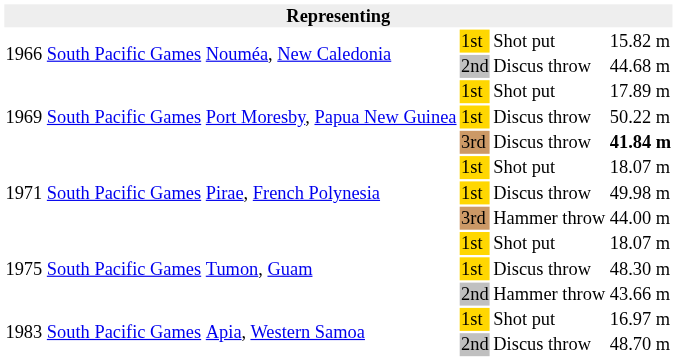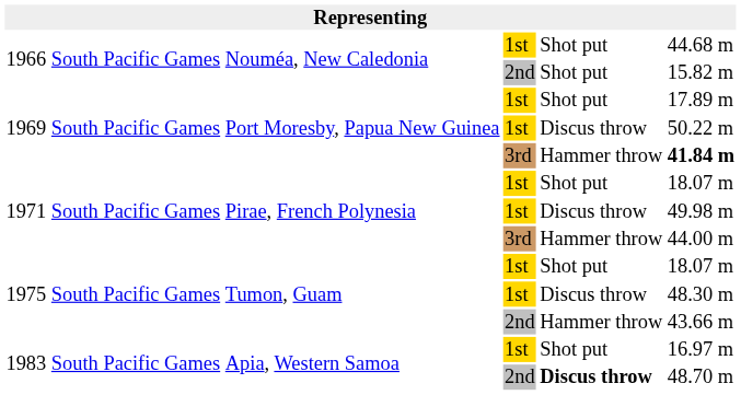1966 / 1st | column 6: 15.82 m -> 44.68 m
1966 / 2nd | column 5: Discus throw -> Shot put
1966 / 2nd | column 6: 44.68 m -> 15.82 m
1969 / 3rd | column 5: Discus throw -> Hammer throw
1983 / 2nd | column 5: normal -> bold
